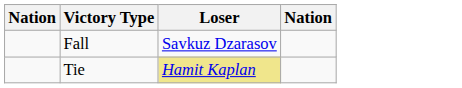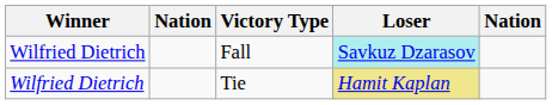+ column: Winner | Wilfried Dietrich | Wilfried Dietrich
Fall | Loser: no background -> paleturquoise background
